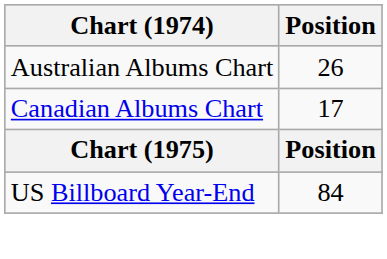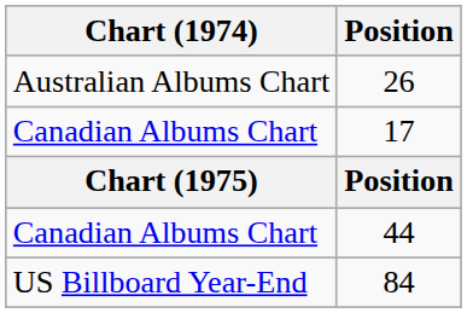+ row: Canadian Albums Chart | 44
